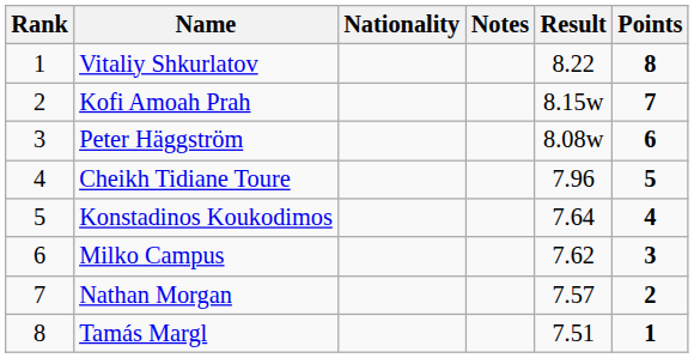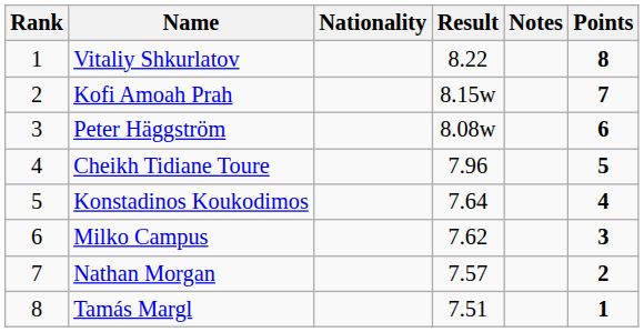columns swapped: Result <-> Notes
